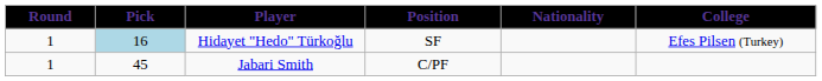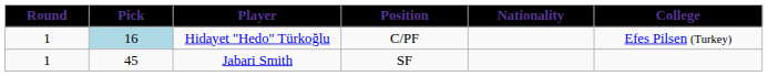Hidayet "Hedo" Türkoğlu | Position: SF -> C/PF
Jabari Smith | Position: C/PF -> SF
